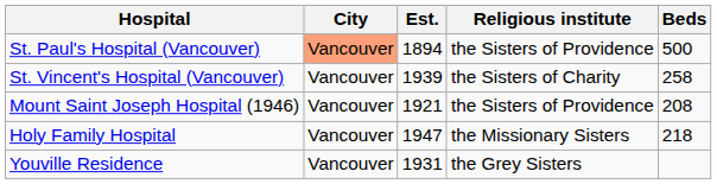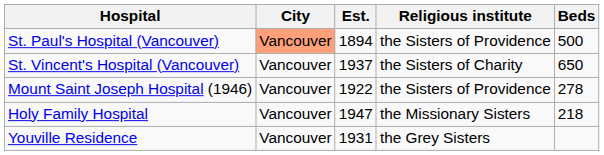St. Vincent's Hospital (Vancouver) | Est.: 1939 -> 1937
St. Vincent's Hospital (Vancouver) | Beds: 258 -> 650
Mount Saint Joseph Hospital (1946) | Est.: 1921 -> 1922
Mount Saint Joseph Hospital (1946) | Beds: 208 -> 278
